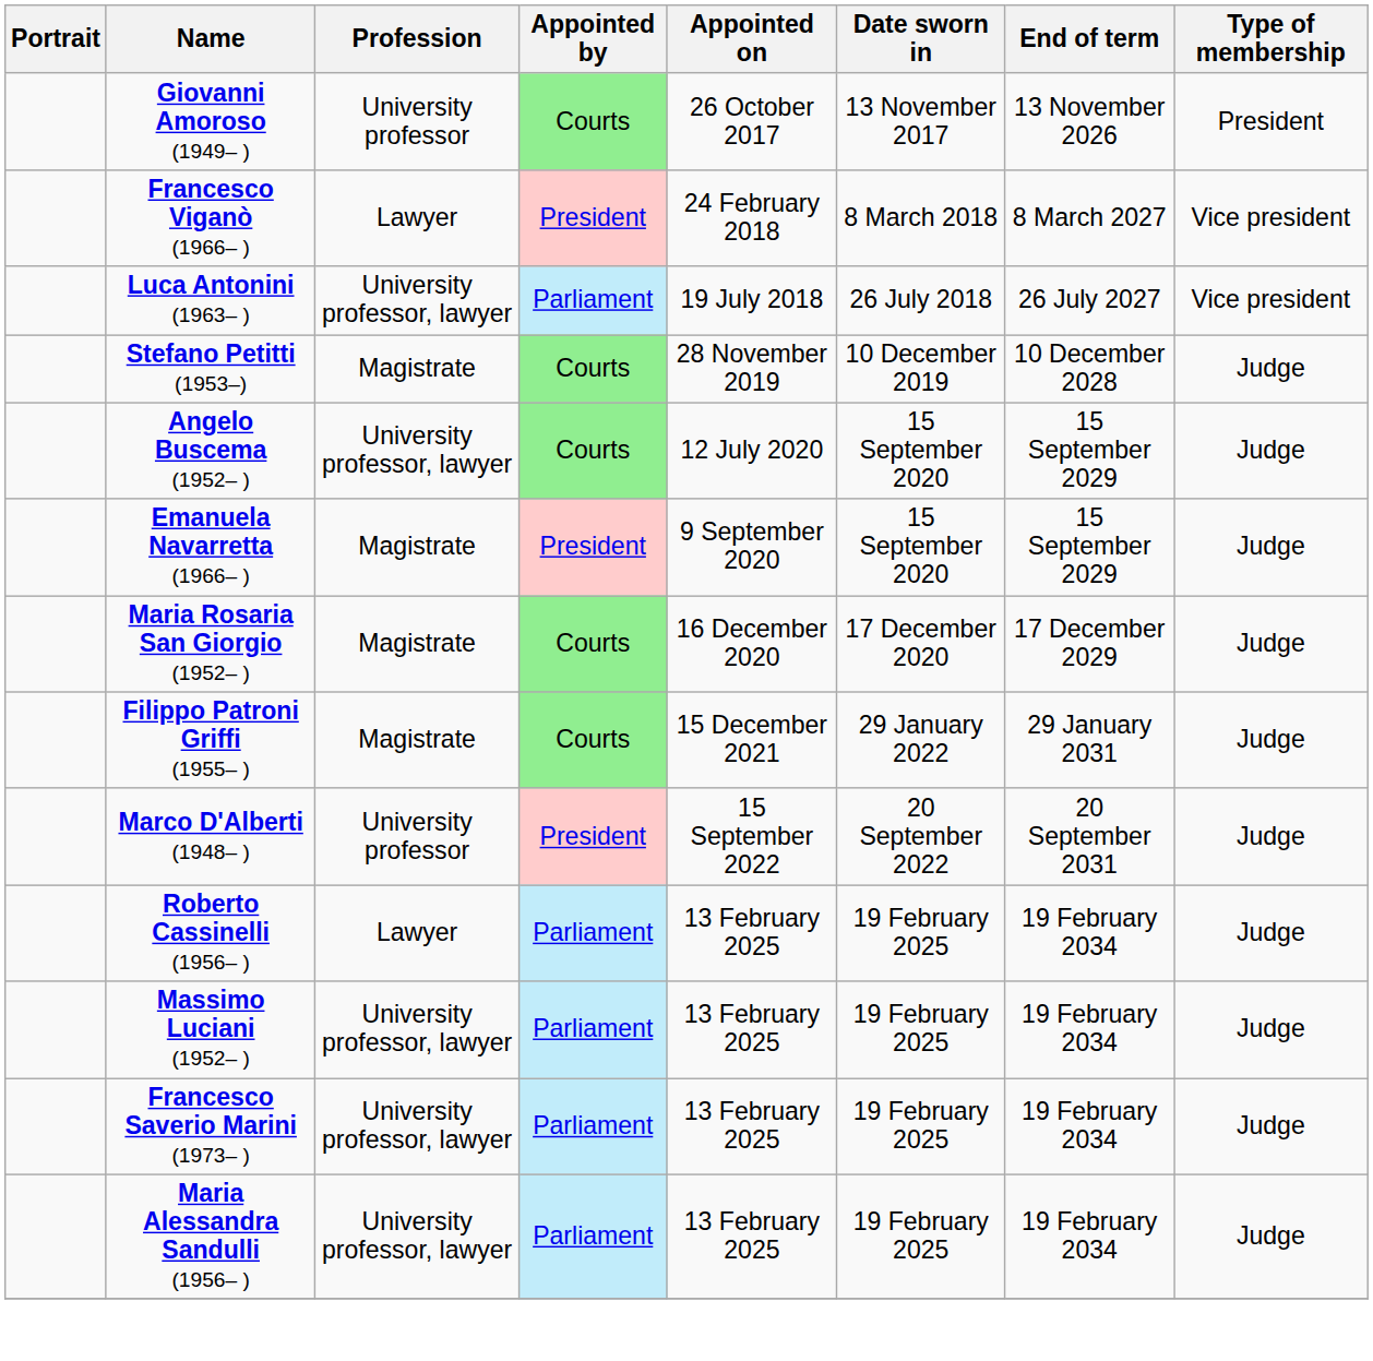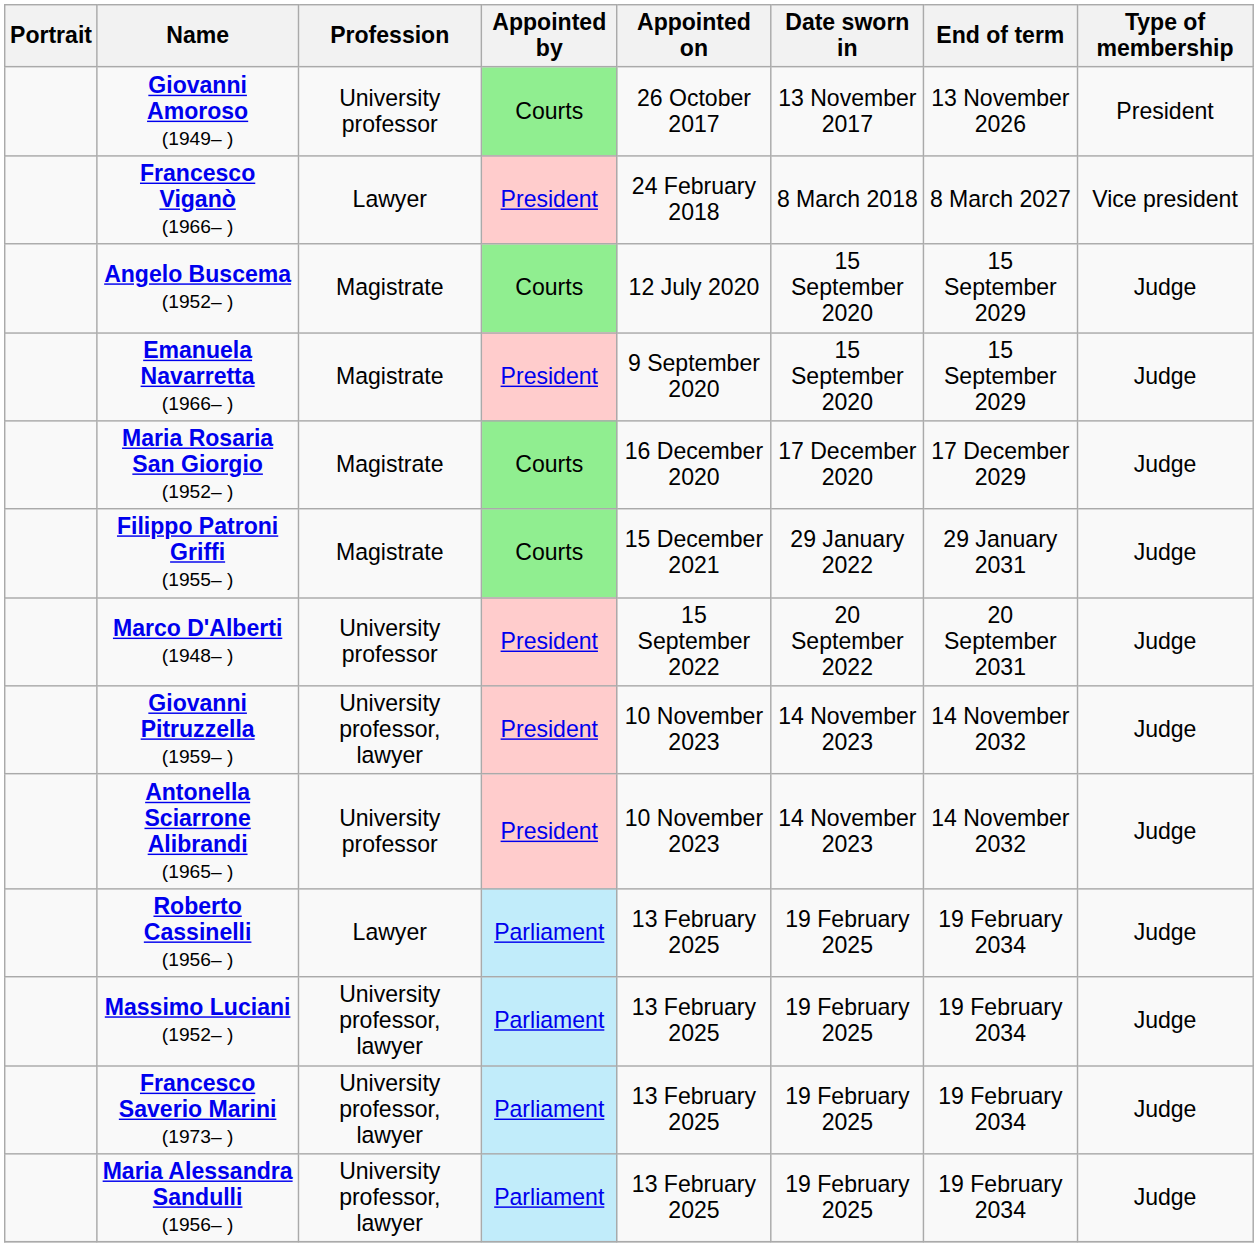- row: Luca Antonini (1963– ) | University professor, lawyer | Parliament | 19 July 2018 | 26 July 2018 | 26 July 2027 | Vice president
- row: Stefano Petitti (1953–) | Magistrate | Courts | 28 November 2019 | 10 December 2019 | 10 December 2028 | Judge
Angelo Buscema (1952– ) | Profession: University professor, lawyer -> Magistrate
+ row: Giovanni Pitruzzella (1959– ) | University professor, lawyer | President | 10 November 2023 | 14 November 2023 | 14 November 2032 | Judge
+ row: Antonella Sciarrone Alibrandi (1965– ) | University professor | President | 10 November 2023 | 14 November 2023 | 14 November 2032 | Judge
